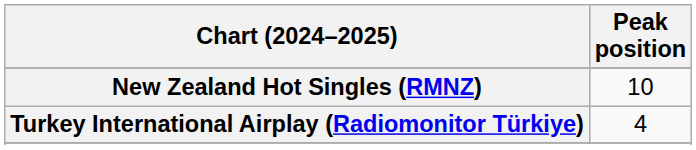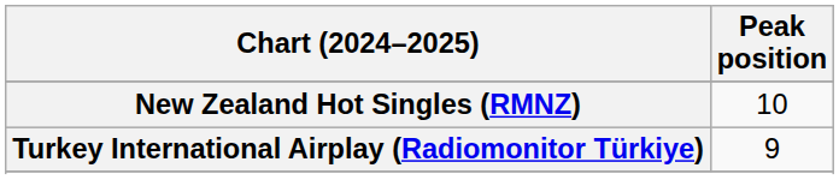Turkey International Airplay (Radiomonitor Türkiye) | Peak position: 4 -> 9
